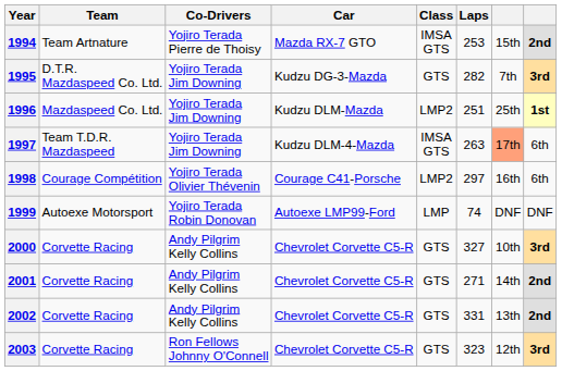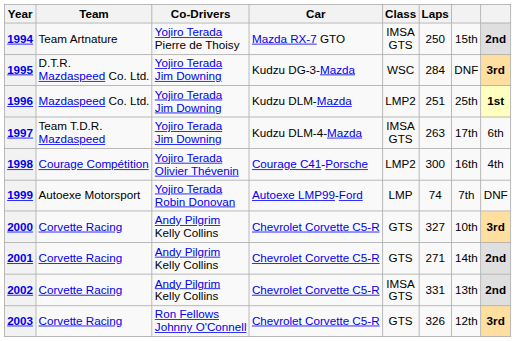1994 | Laps: 253 -> 250
1995 | Class: GTS -> WSC
1995 | Laps: 282 -> 284
1995 | column 7: 7th -> DNF
1997 | column 7: lightsalmon background -> no background
1998 | Laps: 297 -> 300
1998 | column 8: 6th -> 4th
1999 | column 7: DNF -> 7th
2002 | Class: GTS -> IMSA GTS
2003 | Laps: 323 -> 326
